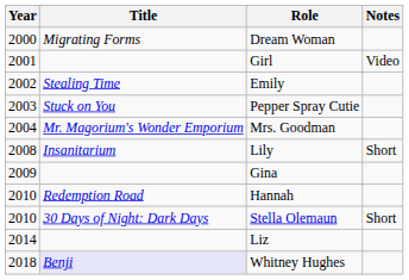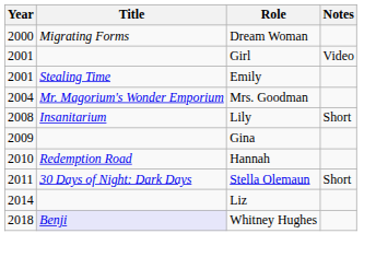Emily | Year: 2002 -> 2001
- row: 2003 | Stuck on You | Pepper Spray Cutie
Stella Olemaun | Year: 2010 -> 2011
